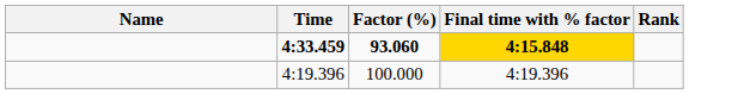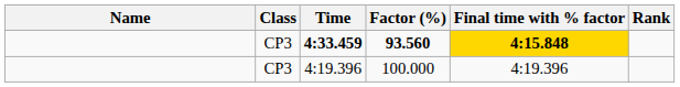+ column: Class | CP3 | CP3
4:33.459 | Factor (%): 93.060 -> 93.560
